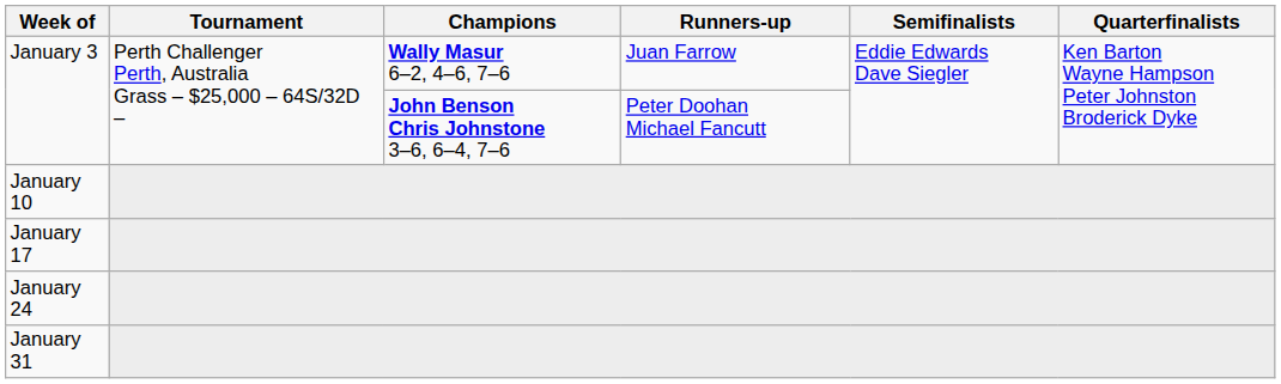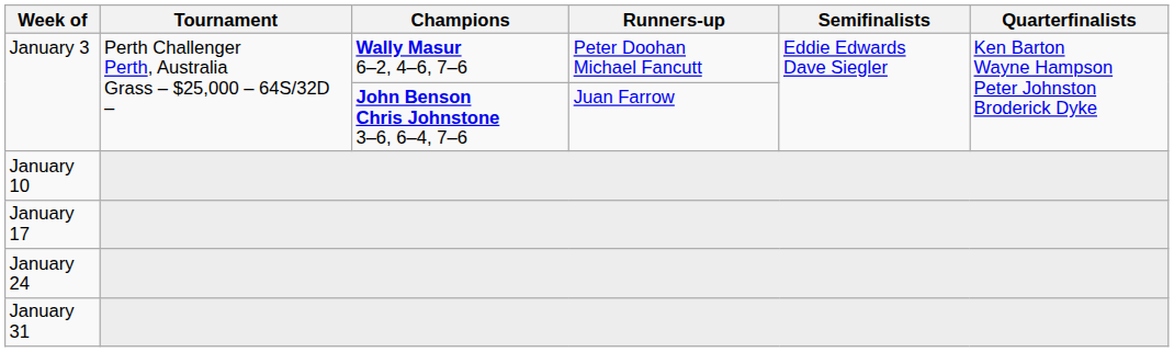January 3 / Wally Masur 6–2, 4–6, 7–6 | Runners-up: Juan Farrow -> Peter Doohan Michael Fancutt
January 3 / John Benson Chris Johnstone 3–6, 6–4, 7–6 | Runners-up: Peter Doohan Michael Fancutt -> Juan Farrow
